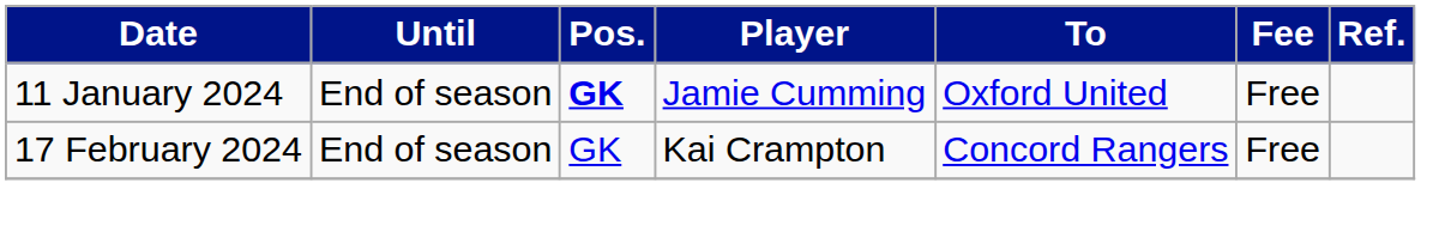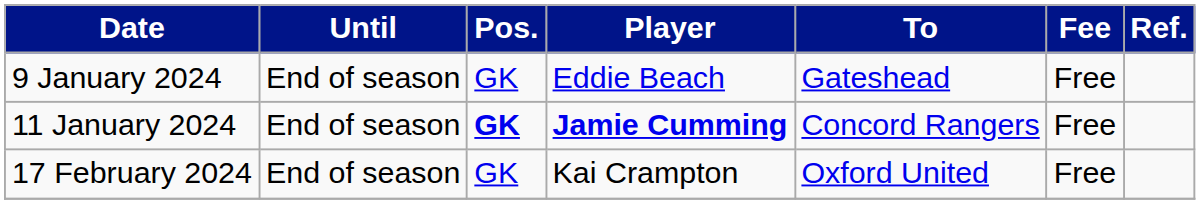+ row: 9 January 2024 | End of season | GK | Eddie Beach | Gateshead | Free
11 January 2024 | Player: normal -> bold
11 January 2024 | To: Oxford United -> Concord Rangers
17 February 2024 | To: Concord Rangers -> Oxford United
